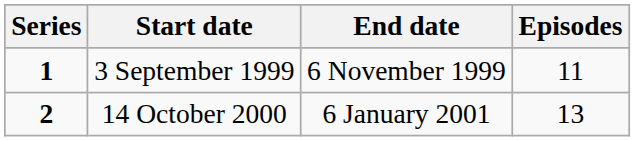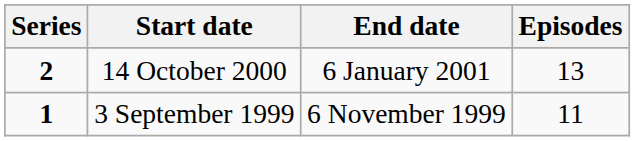rows swapped: 3 September 1999 <-> 14 October 2000
